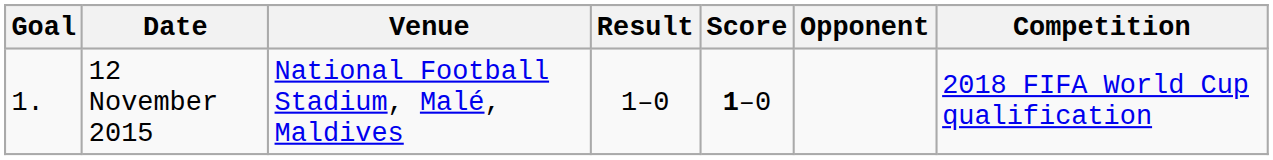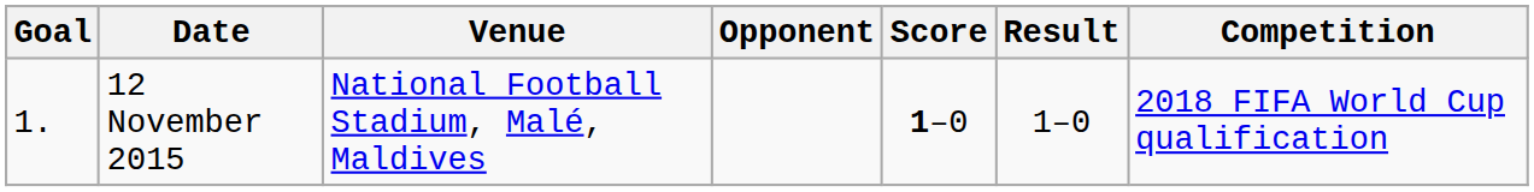columns swapped: Opponent <-> Result
